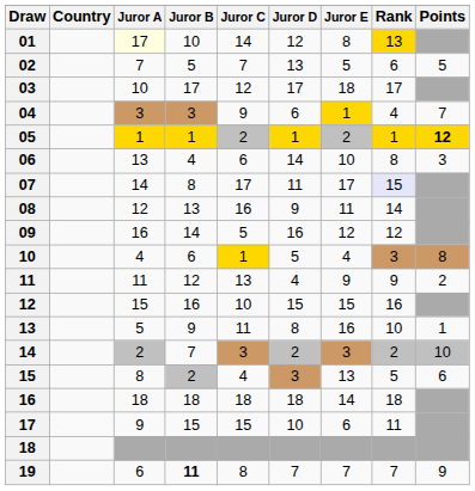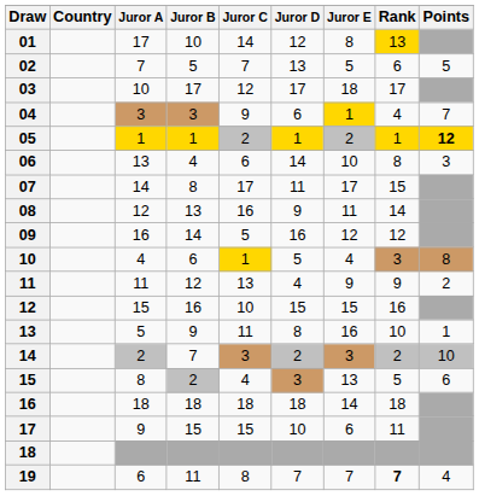01 | Juror A: lightyellow background -> no background
07 | Rank: lavender background -> no background
19 | Juror B: bold -> normal
19 | Rank: normal -> bold
19 | Points: 9 -> 4
